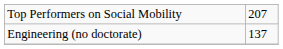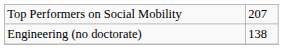Engineering (no doctorate) | column 2: 137 -> 138
